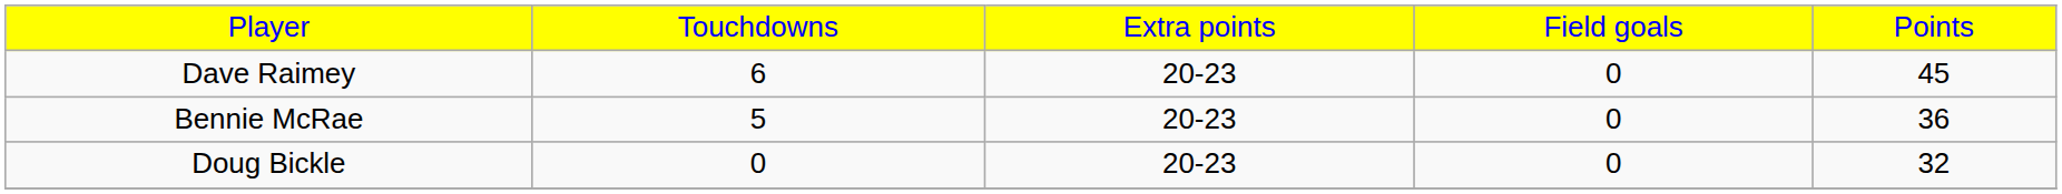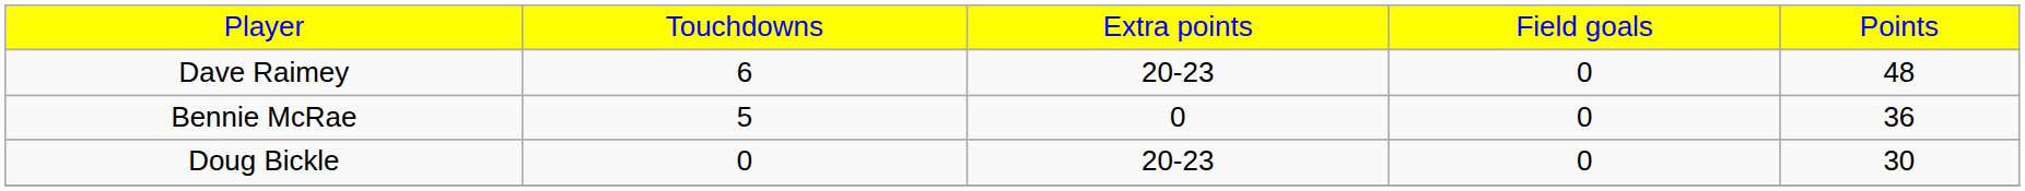Dave Raimey | column 5: 45 -> 48
Bennie McRae | column 3: 20-23 -> 0
Doug Bickle | column 5: 32 -> 30
